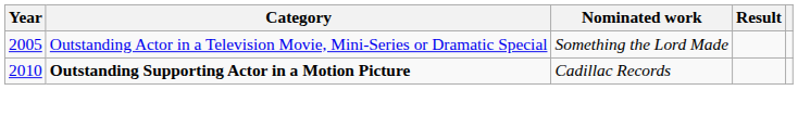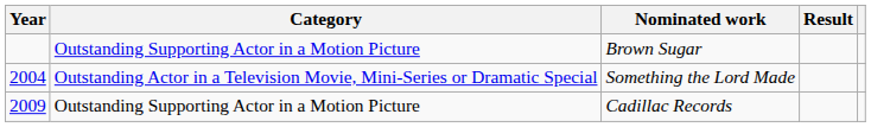+ row: Outstanding Supporting Actor in a Motion Picture | Brown Sugar
Something the Lord Made | Year: 2005 -> 2004
Cadillac Records | Year: 2010 -> 2009
Cadillac Records | Category: bold -> normal
